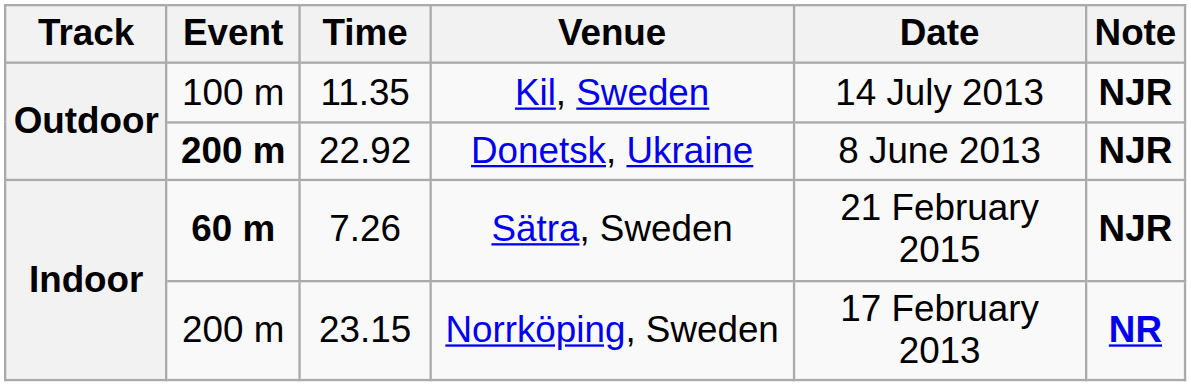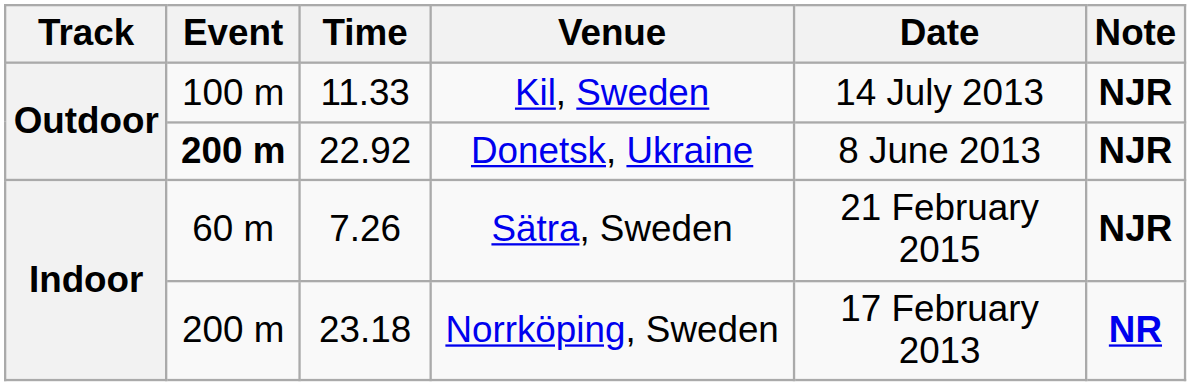Kil, Sweden | Time: 11.35 -> 11.33
Sätra, Sweden | Event: bold -> normal
Norrköping, Sweden | Time: 23.15 -> 23.18
